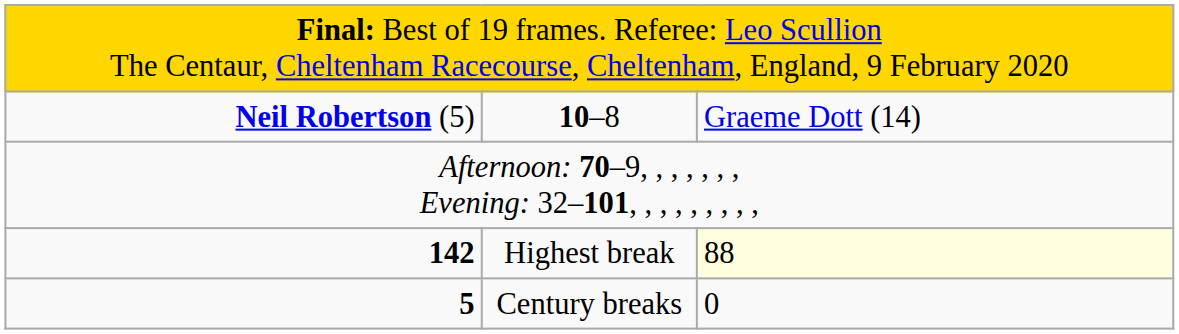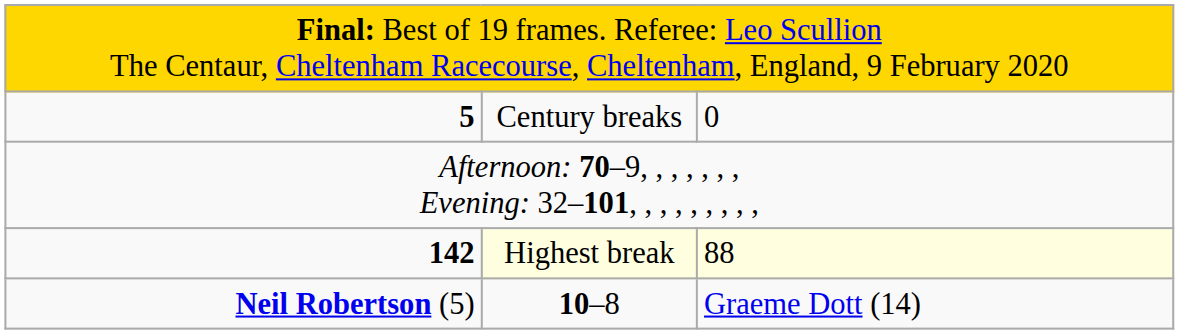rows swapped: Neil Robertson (5) <-> 5
142 | column 2: no background -> lightyellow background
